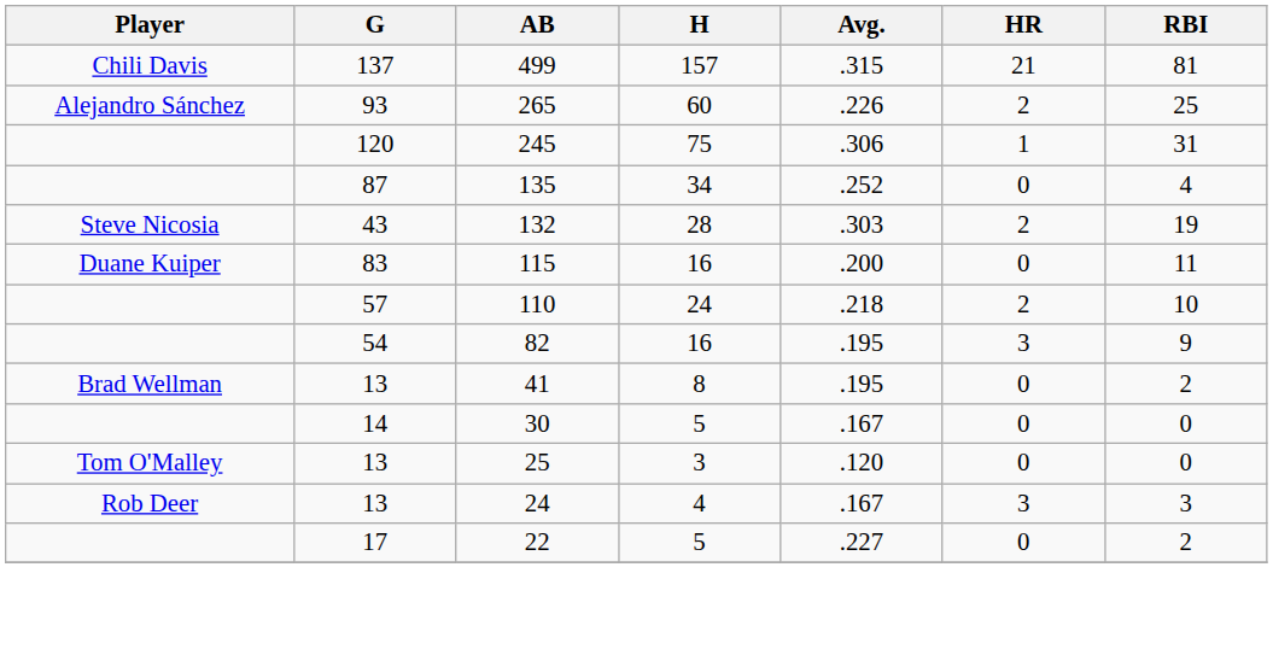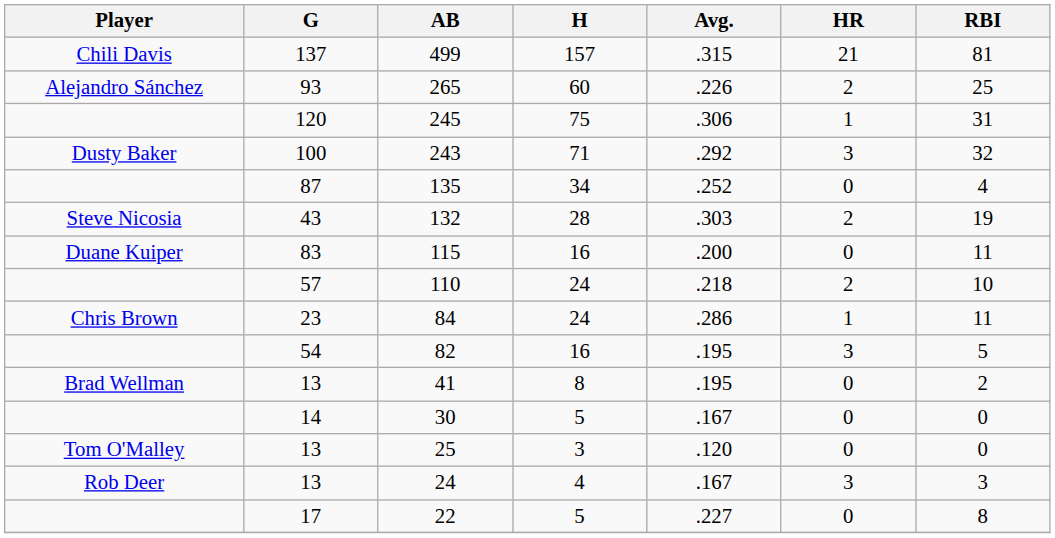+ row: Dusty Baker | 100 | 243 | 71 | .292 | 3 | 32
+ row: Chris Brown | 23 | 84 | 24 | .286 | 1 | 11
82 | RBI: 9 -> 5
22 | RBI: 2 -> 8
